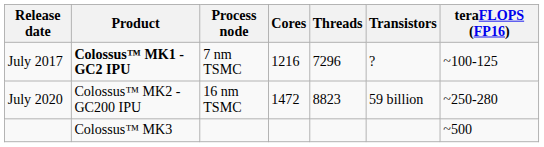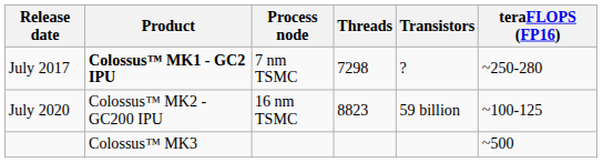- column: Cores | 1216 | 1472
July 2017 | Threads: 7296 -> 7298
July 2017 | teraFLOPS (FP16): ~100-125 -> ~250-280
July 2020 | teraFLOPS (FP16): ~250-280 -> ~100-125
